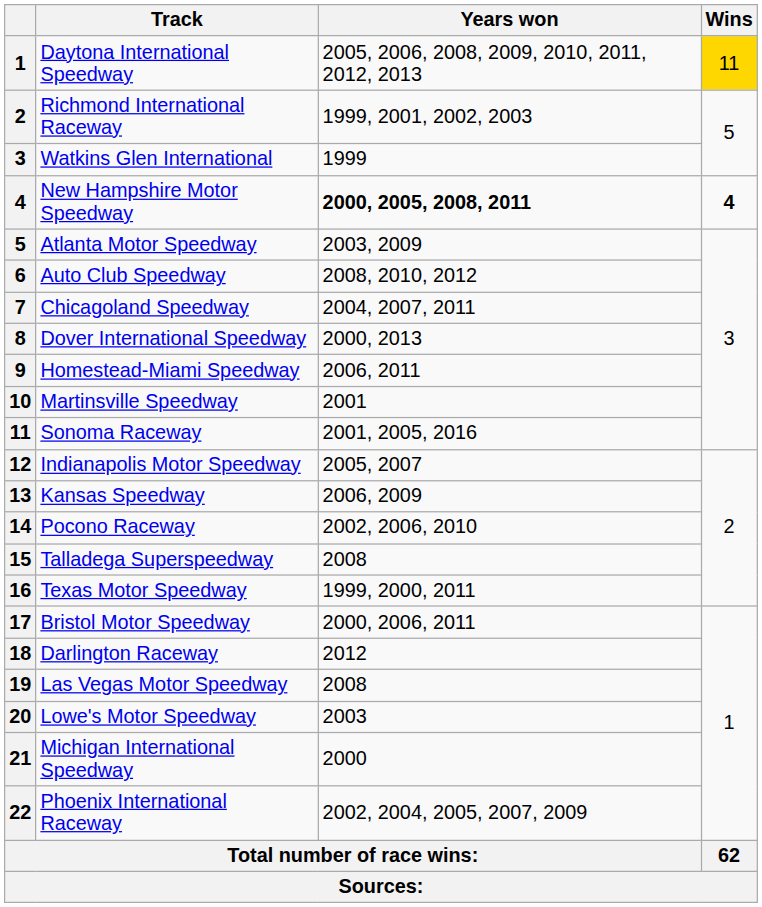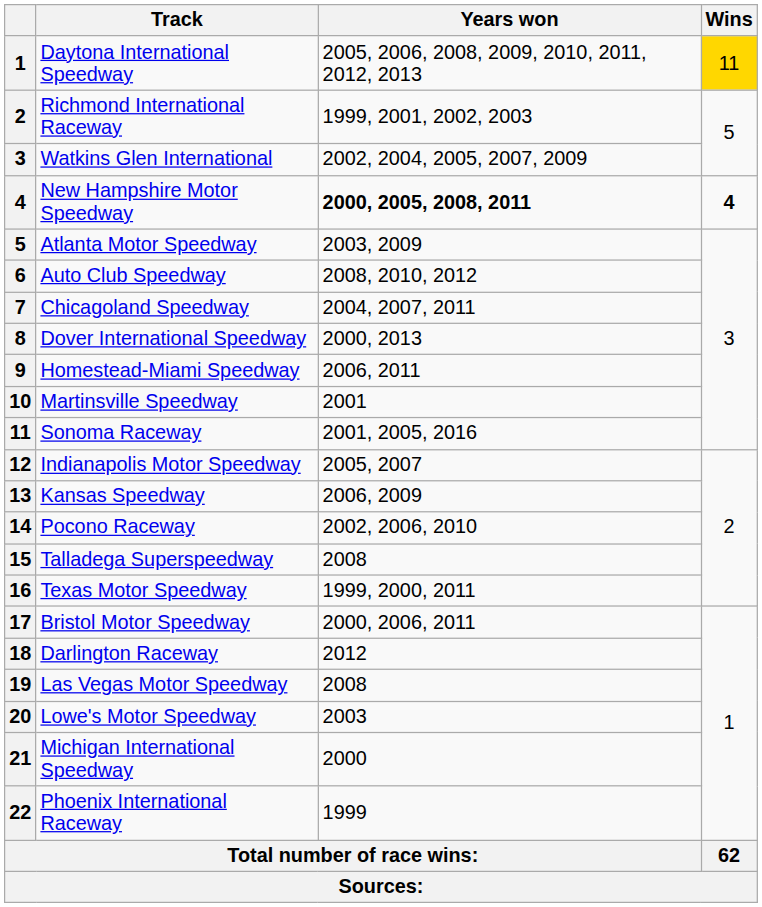Watkins Glen International | Years won: 1999 -> 2002, 2004, 2005, 2007, 2009
Phoenix International Raceway | Years won: 2002, 2004, 2005, 2007, 2009 -> 1999
